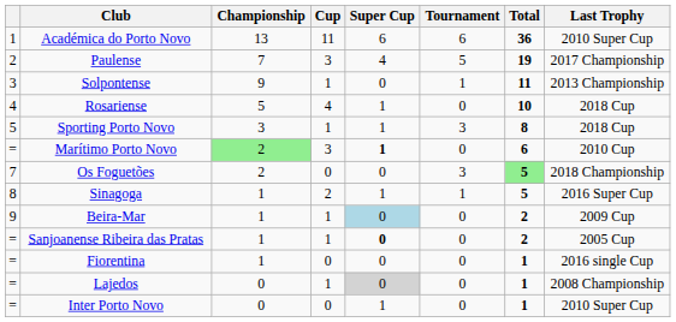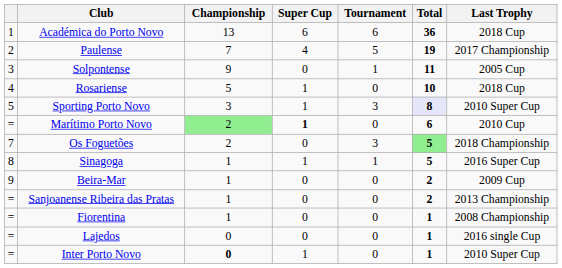- column: Cup | 11 | 3 | 1 | 4 | 1 | 3 | 0 | 2 | 1 | 1 | 0 | 1 | 0
Académica do Porto Novo | Last Trophy: 2010 Super Cup -> 2018 Cup
Solpontense | Last Trophy: 2013 Championship -> 2005 Cup
Sporting Porto Novo | Total: no background -> lavender background
Sporting Porto Novo | Last Trophy: 2018 Cup -> 2010 Super Cup
Beira-Mar | Super Cup: lightblue background -> no background
Sanjoanense Ribeira das Pratas | Super Cup: bold -> normal
Sanjoanense Ribeira das Pratas | Last Trophy: 2005 Cup -> 2013 Championship
Fiorentina | Last Trophy: 2016 single Cup -> 2008 Championship
Lajedos | Super Cup: lightgrey background -> no background
Lajedos | Last Trophy: 2008 Championship -> 2016 single Cup
Inter Porto Novo | Championship: normal -> bold
